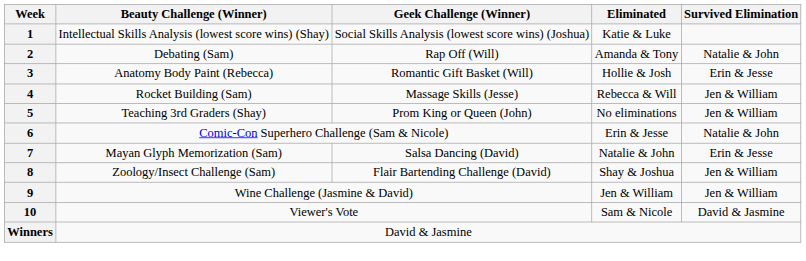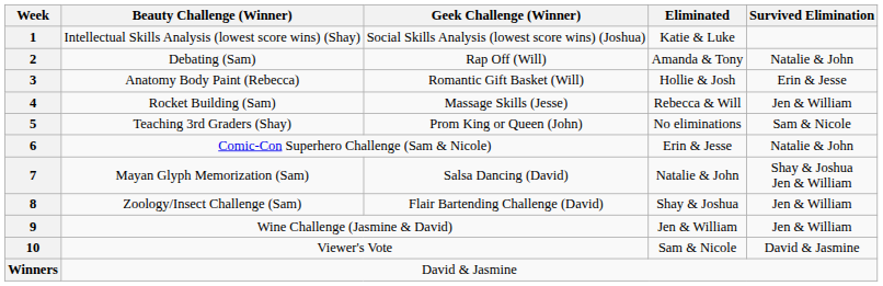5 | Survived Elimination: Jen & William -> Sam & Nicole
7 | Survived Elimination: Erin & Jesse -> Shay & Joshua Jen & William
